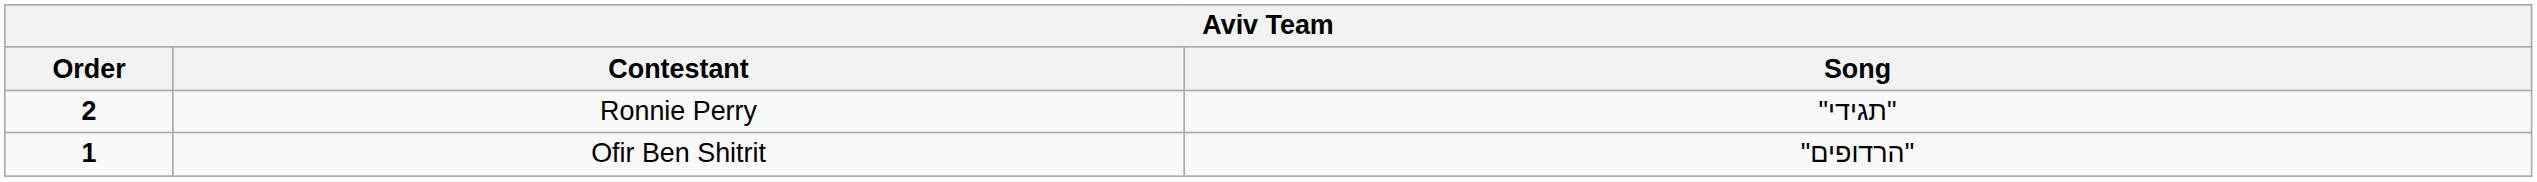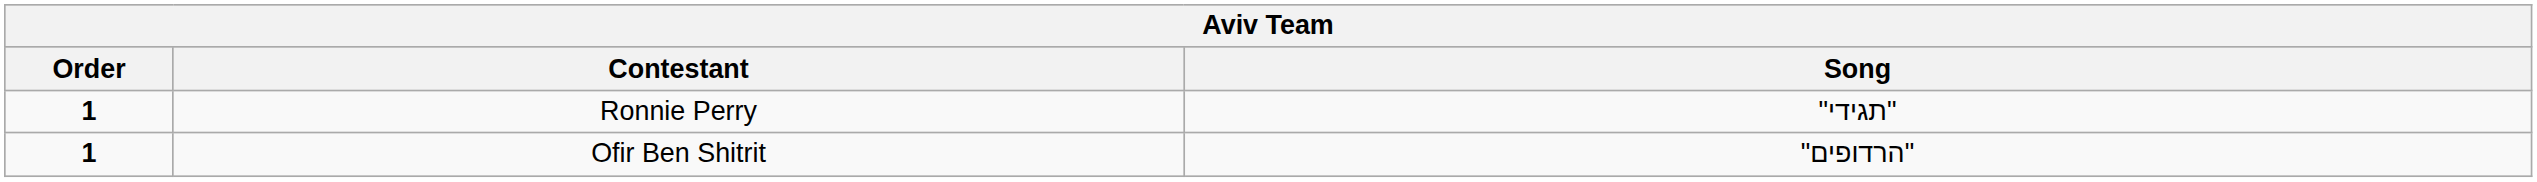Ronnie Perry | Order: 2 -> 1
